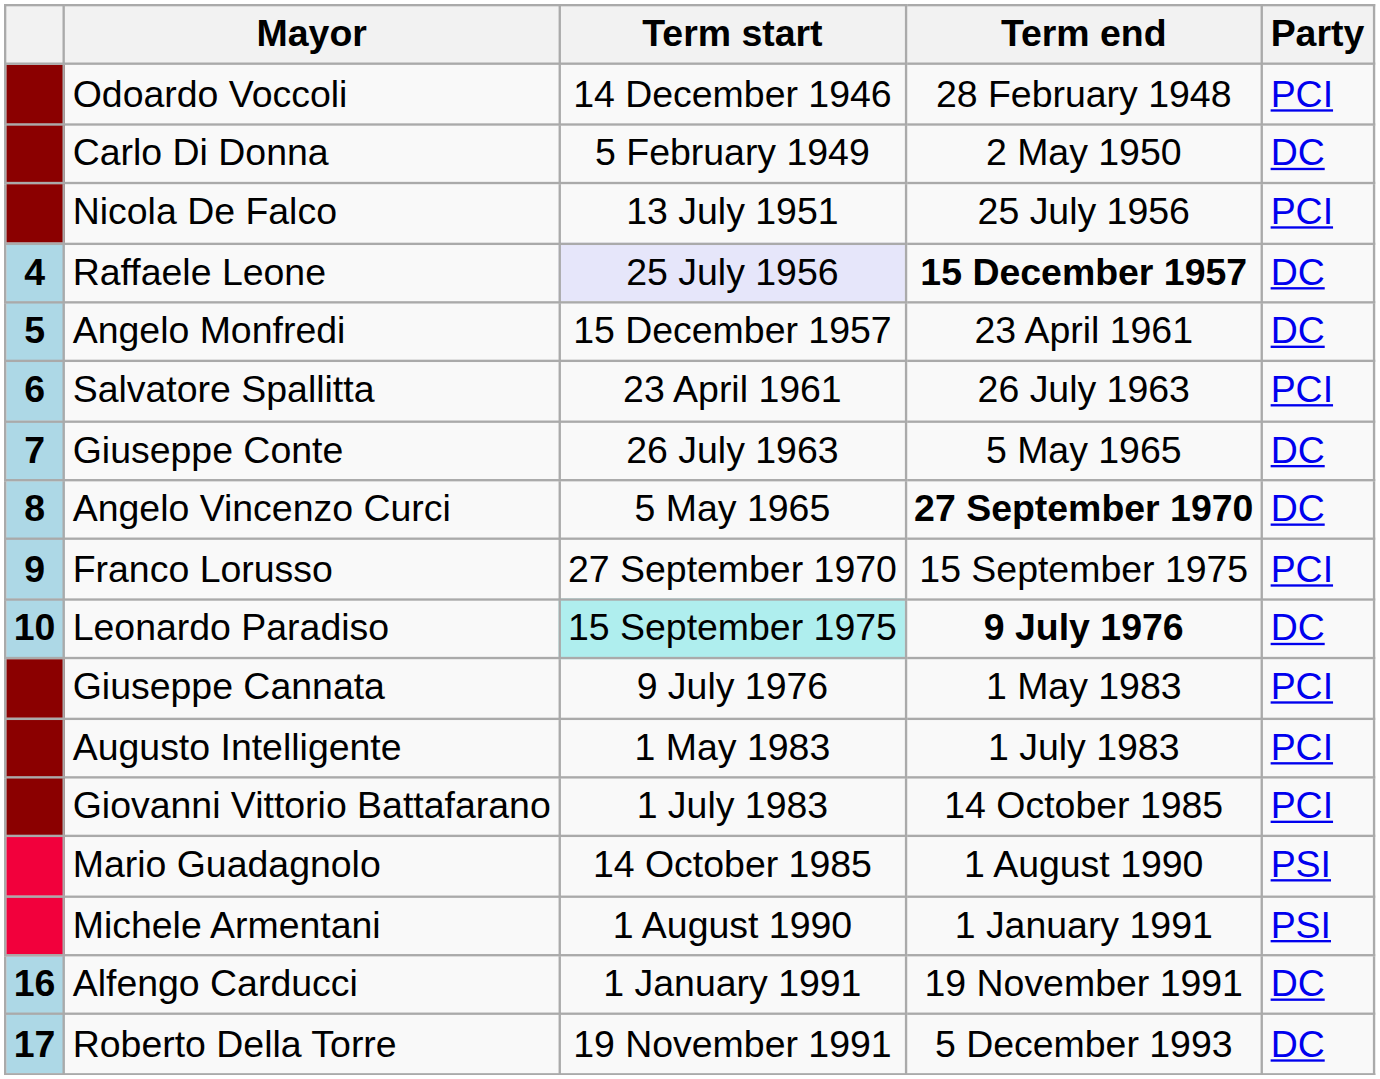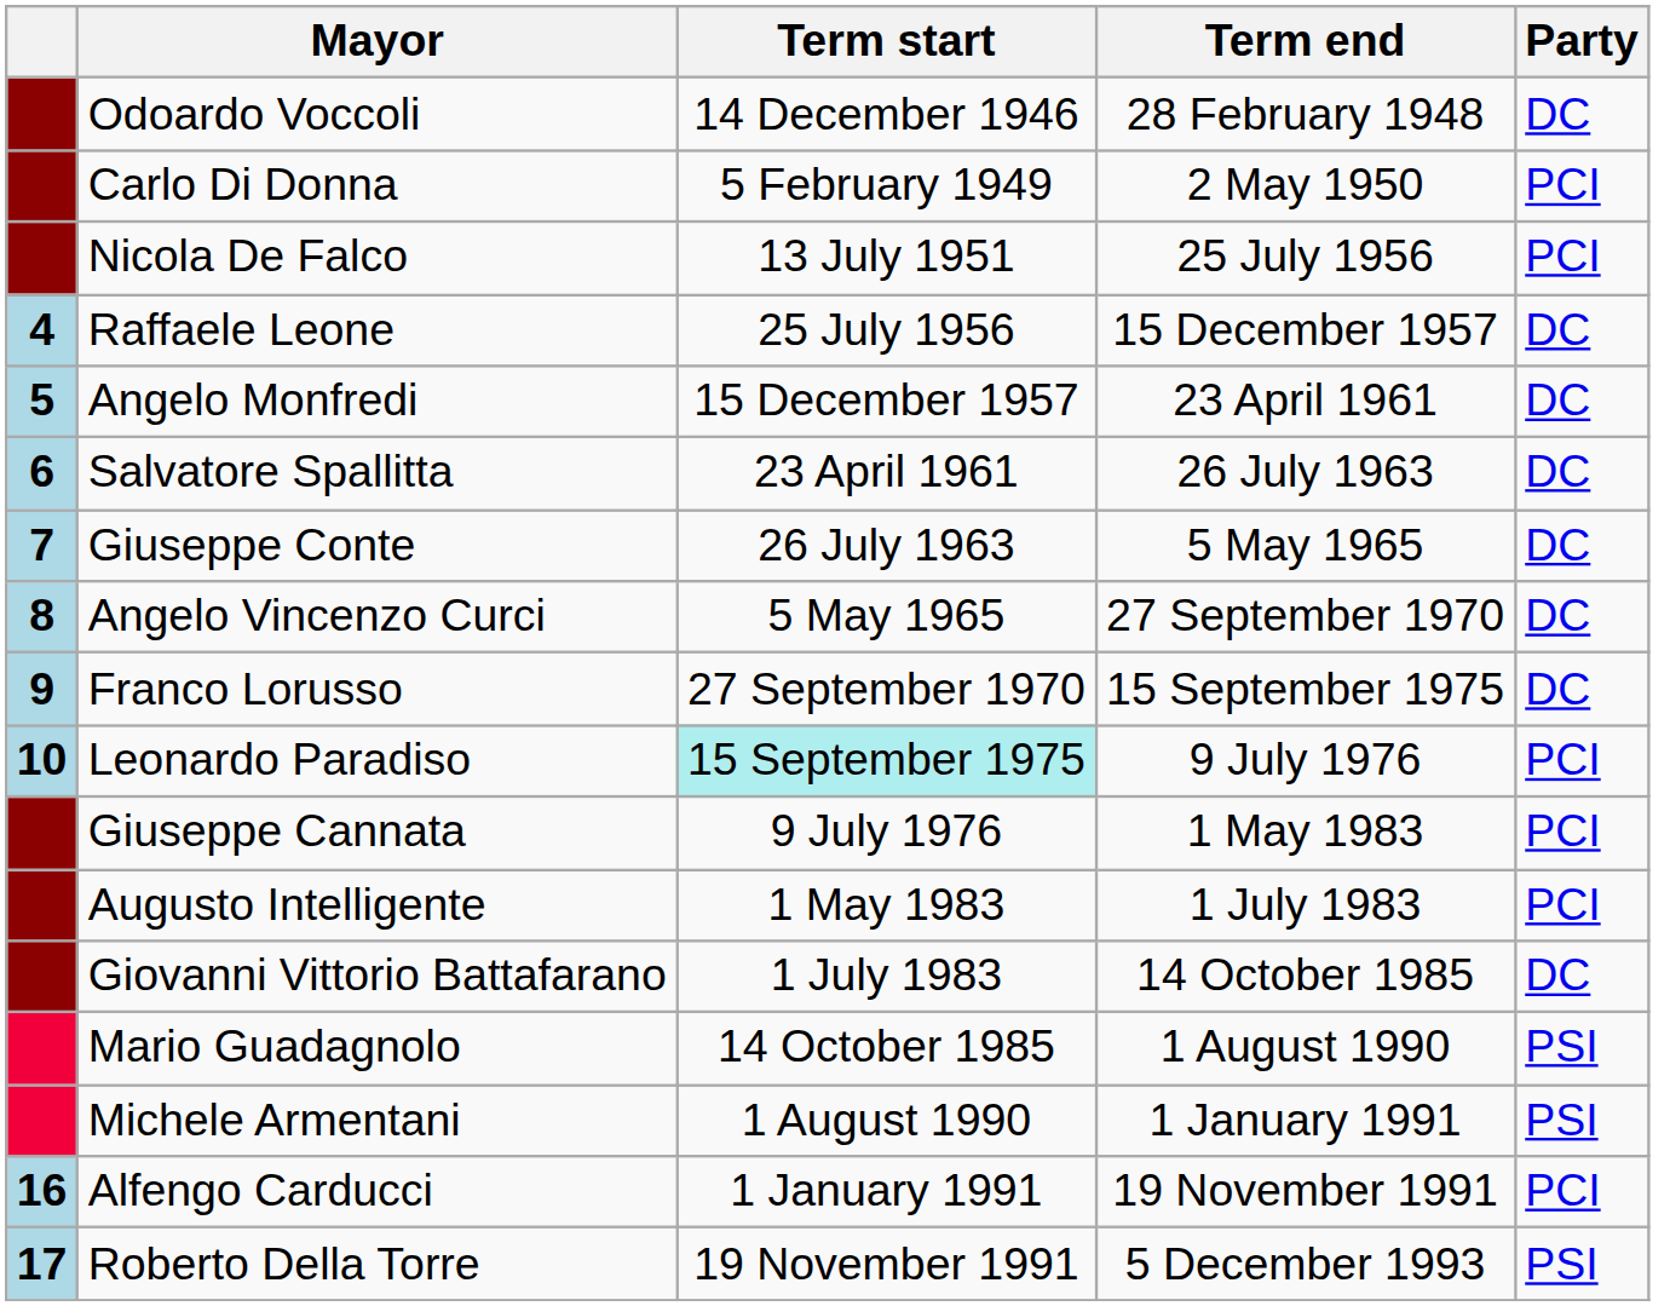Odoardo Voccoli | Party: PCI -> DC
Carlo Di Donna | Party: DC -> PCI
Raffaele Leone | Term start: lavender background -> no background
Raffaele Leone | Term end: bold -> normal
Salvatore Spallitta | Party: PCI -> DC
Angelo Vincenzo Curci | Term end: bold -> normal
Franco Lorusso | Party: PCI -> DC
Leonardo Paradiso | Term end: bold -> normal
Leonardo Paradiso | Party: DC -> PCI
Giovanni Vittorio Battafarano | Party: PCI -> DC
Alfengo Carducci | Party: DC -> PCI
Roberto Della Torre | Party: DC -> PSI
